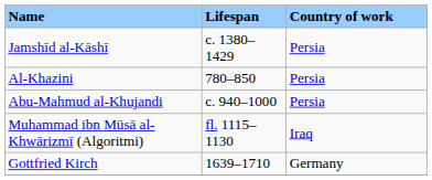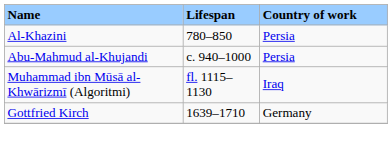- row: Jamshīd al-Kāshī | c. 1380–1429 | Persia
